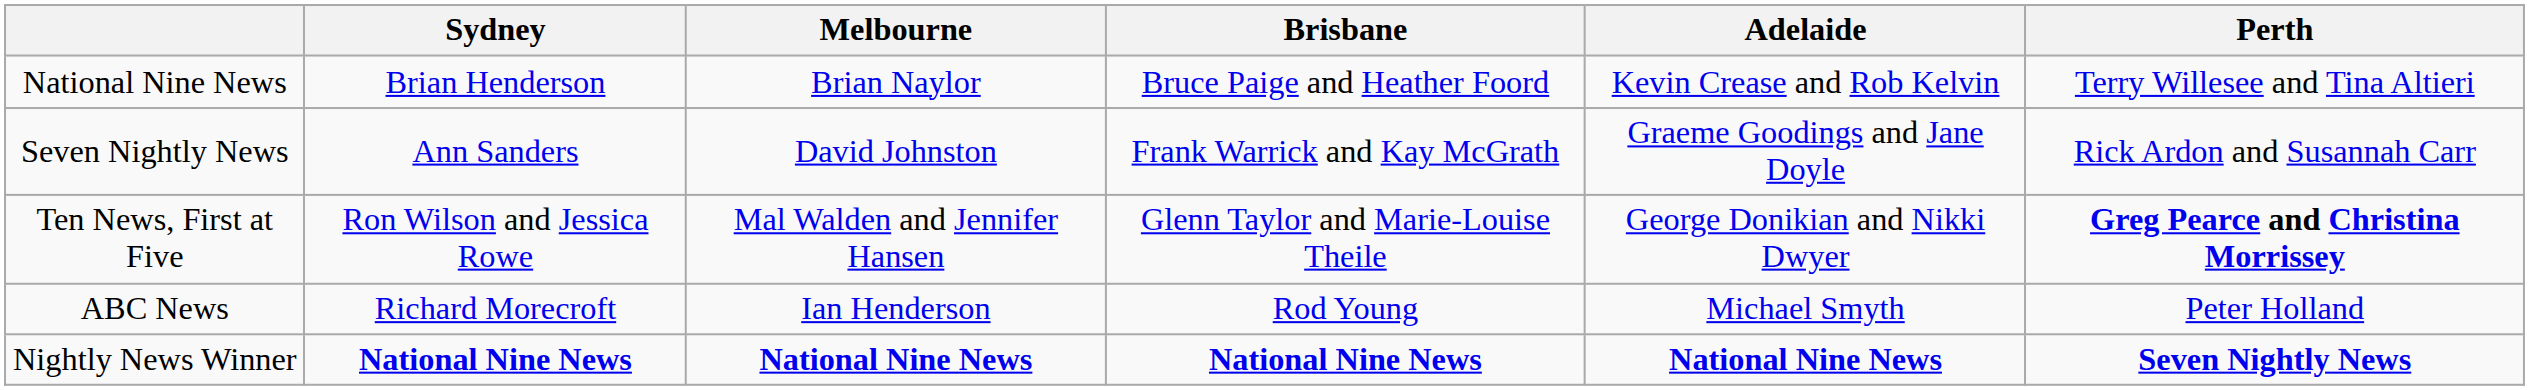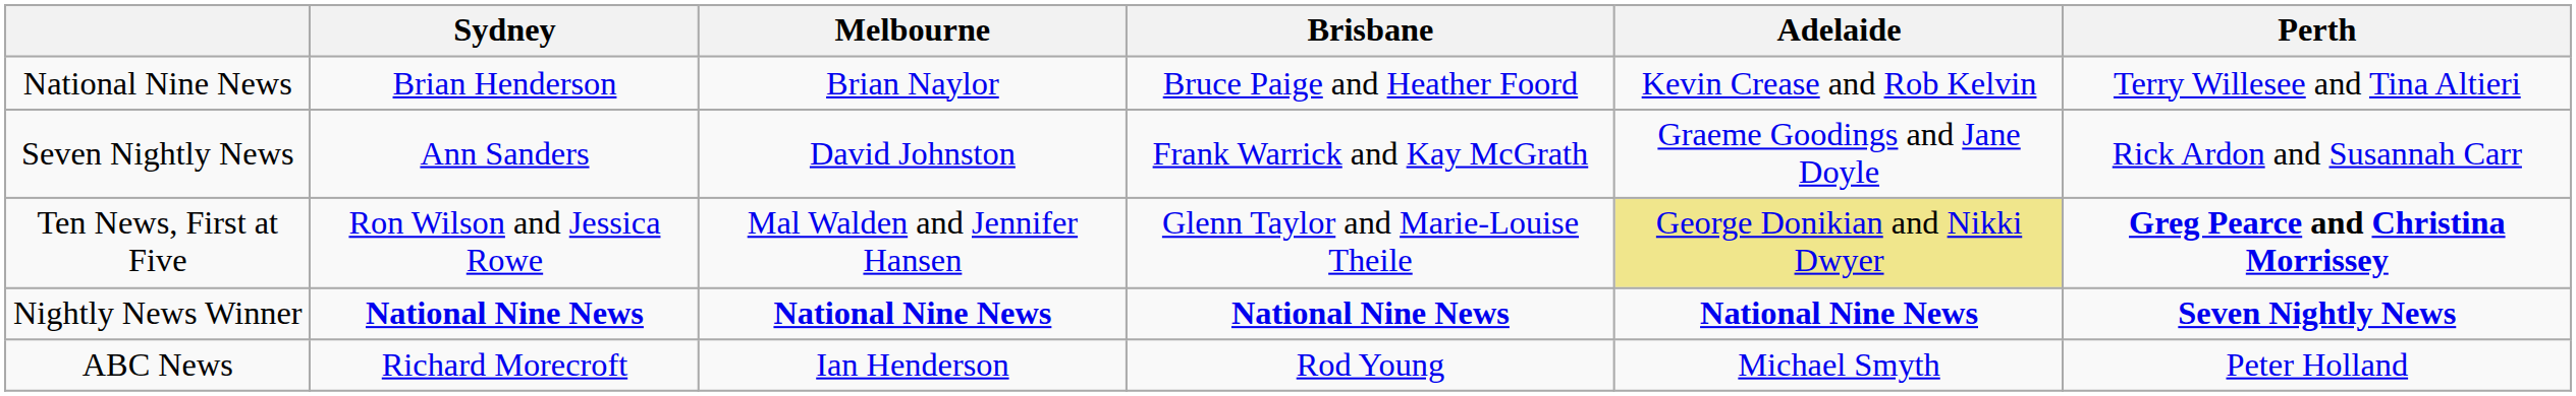Ten News, First at Five | Adelaide: no background -> khaki background
rows swapped: ABC News <-> Nightly News Winner
